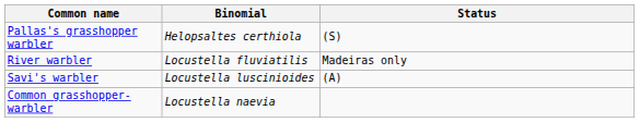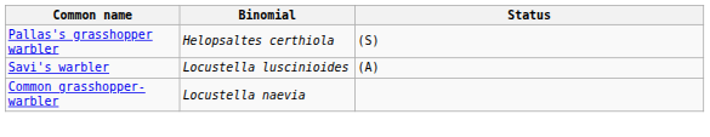- row: River warbler | Locustella fluviatilis | Madeiras only
